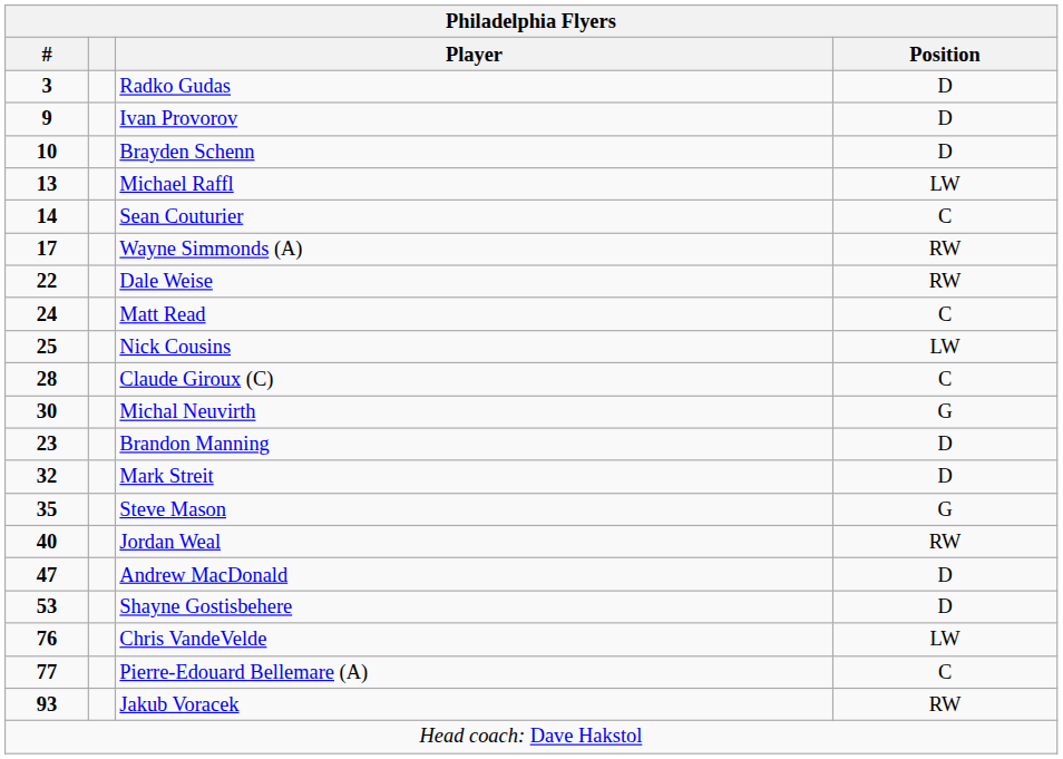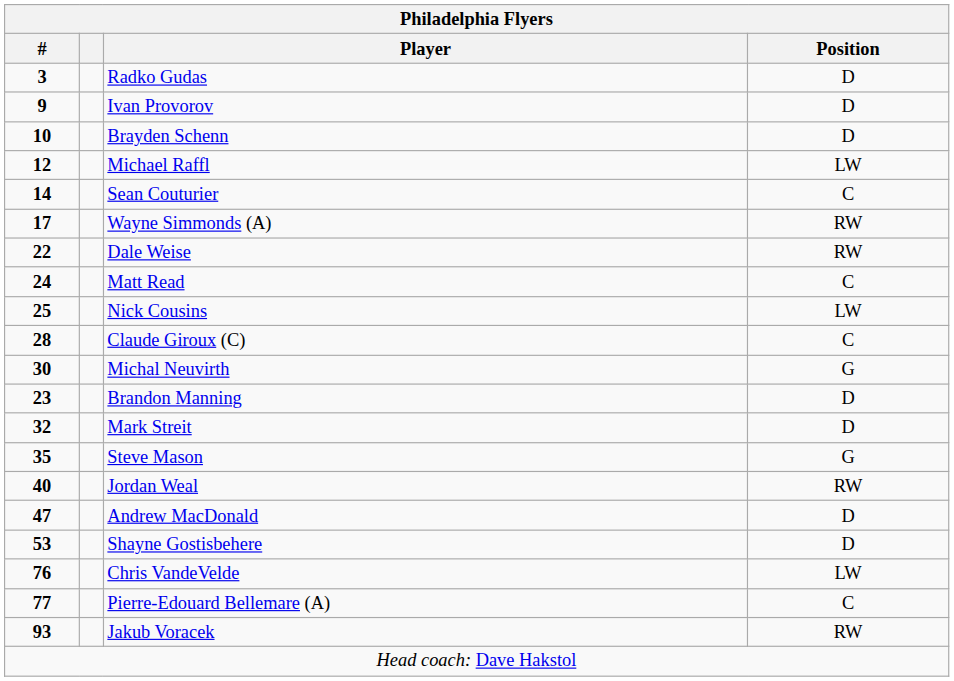Michael Raffl | #: 13 -> 12
